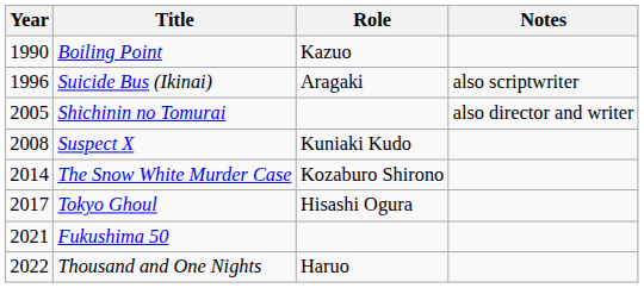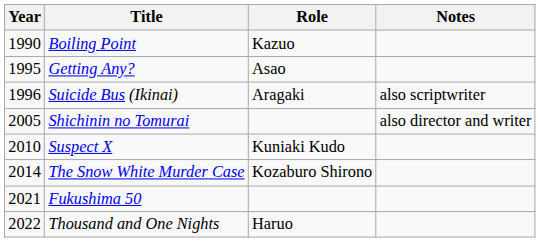+ row: 1995 | Getting Any? | Asao
Suspect X | Year: 2008 -> 2010
- row: 2017 | Tokyo Ghoul | Hisashi Ogura
